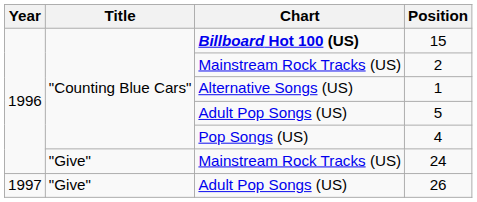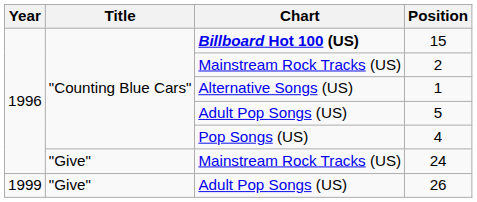26 | Year: 1997 -> 1999
